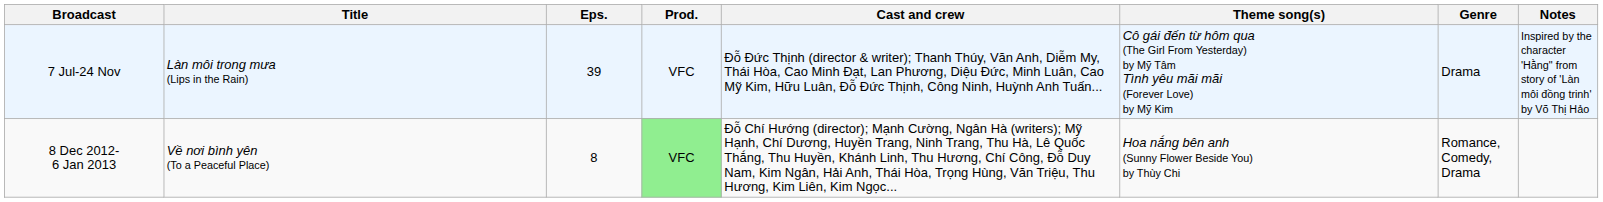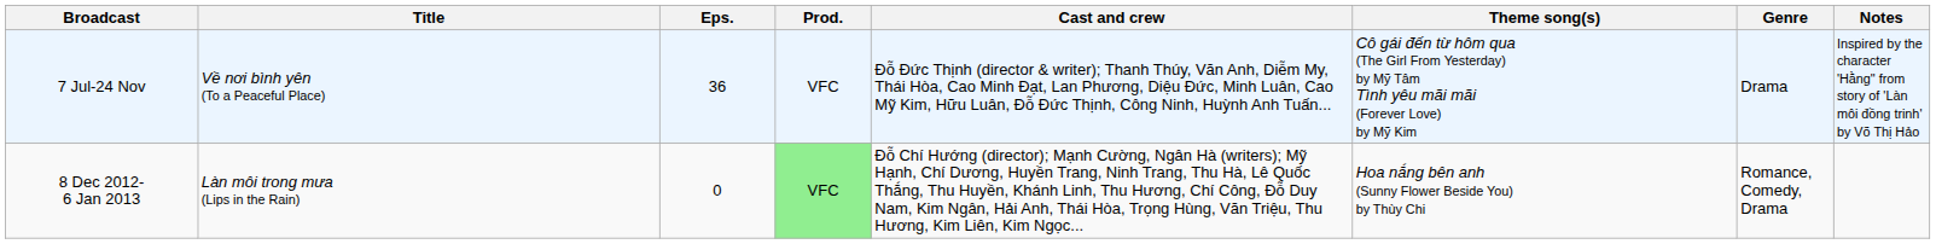7 Jul-24 Nov | Title: Làn môi trong mưa (Lips in the Rain) -> Về nơi bình yên (To a Peaceful Place)
7 Jul-24 Nov | Eps.: 39 -> 36
8 Dec 2012- 6 Jan 2013 | Title: Về nơi bình yên (To a Peaceful Place) -> Làn môi trong mưa (Lips in the Rain)
8 Dec 2012- 6 Jan 2013 | Eps.: 8 -> 0
